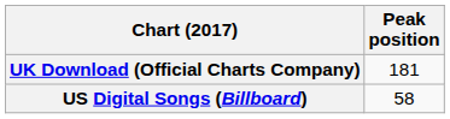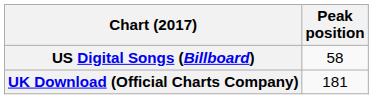rows swapped: UK Download (Official Charts Company) <-> US Digital Songs (Billboard)
